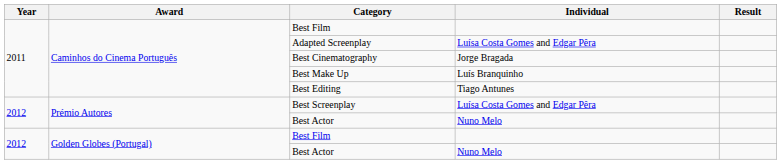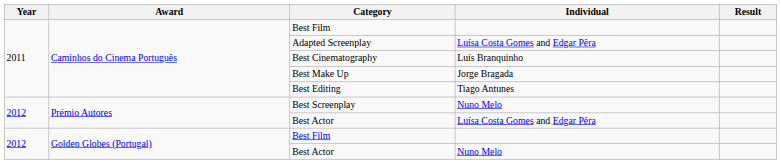Best Cinematography | Individual: Jorge Bragada -> Luís Branquinho
Best Make Up | Individual: Luís Branquinho -> Jorge Bragada
Best Screenplay | Individual: Luísa Costa Gomes and Edgar Pêra -> Nuno Melo
Prémio Autores / Best Actor | Individual: Nuno Melo -> Luísa Costa Gomes and Edgar Pêra
